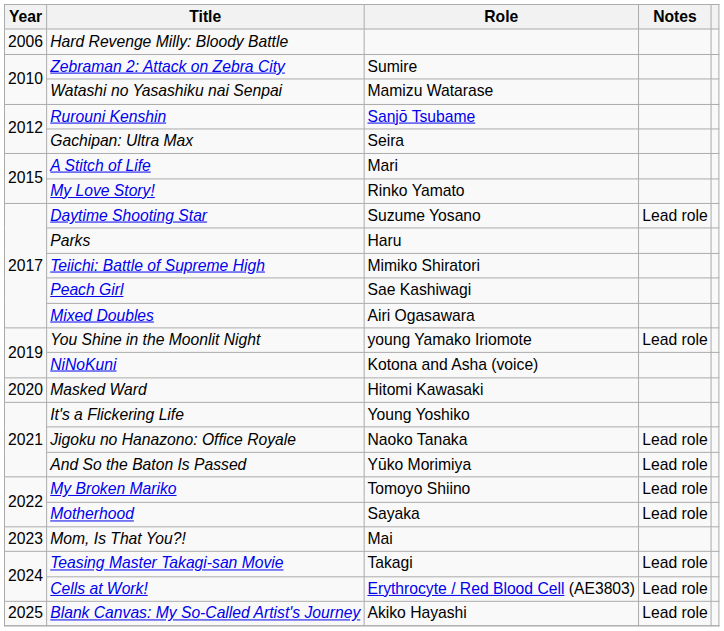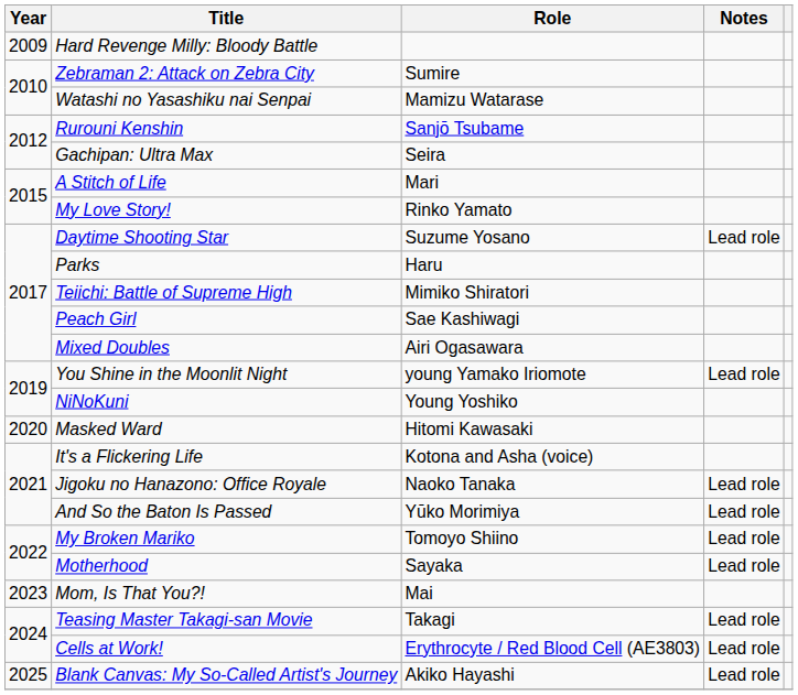Hard Revenge Milly: Bloody Battle | Year: 2006 -> 2009
NiNoKuni | Role: Kotona and Asha (voice) -> Young Yoshiko
It's a Flickering Life | Role: Young Yoshiko -> Kotona and Asha (voice)
